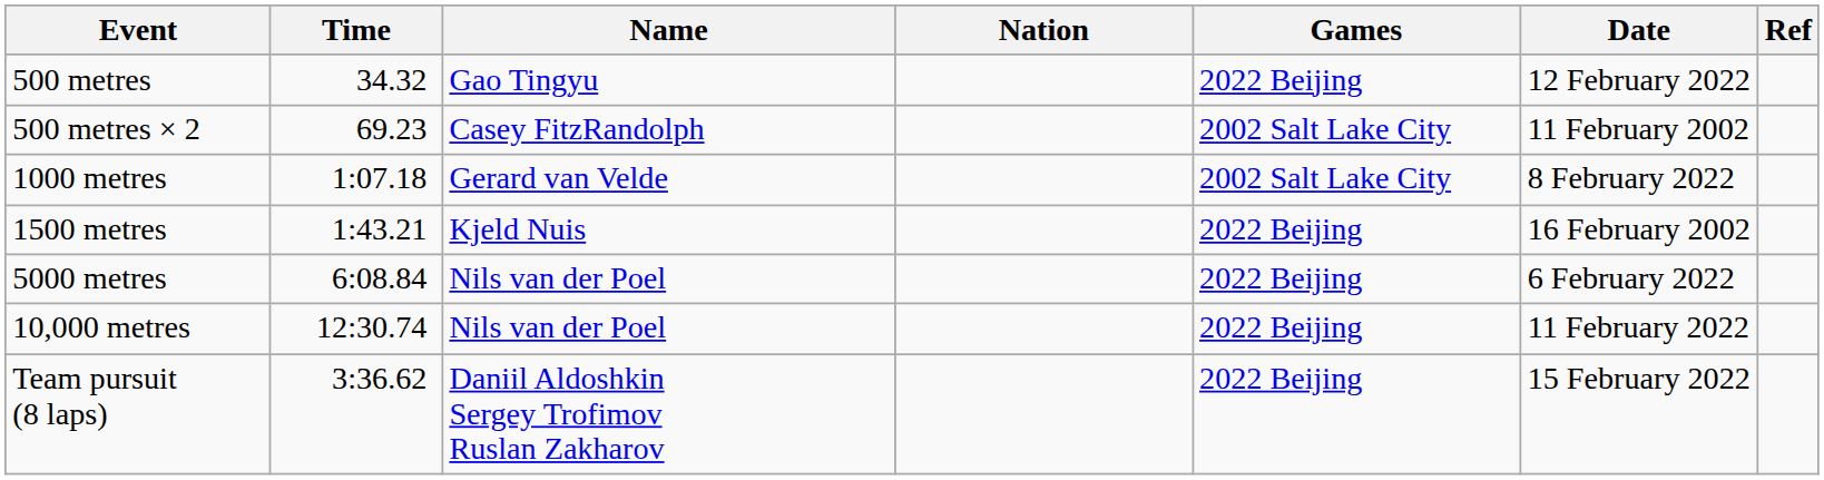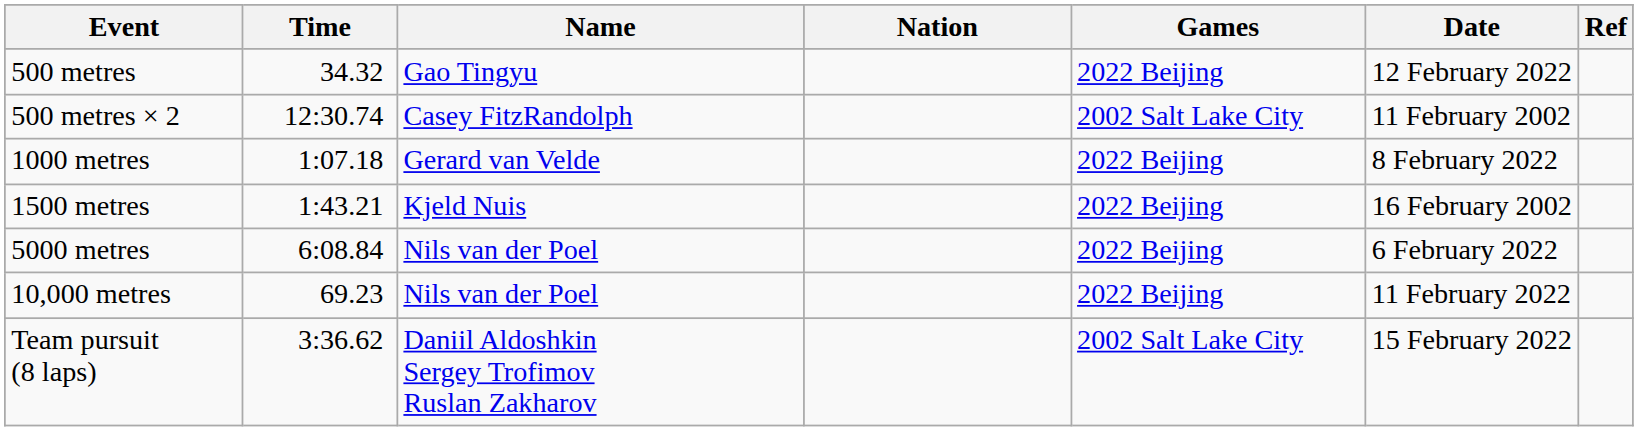500 metres × 2 | Time: 69.23 -> 12:30.74
1000 metres | Games: 2002 Salt Lake City -> 2022 Beijing
10,000 metres | Time: 12:30.74 -> 69.23
Team pursuit (8 laps) | Games: 2022 Beijing -> 2002 Salt Lake City
